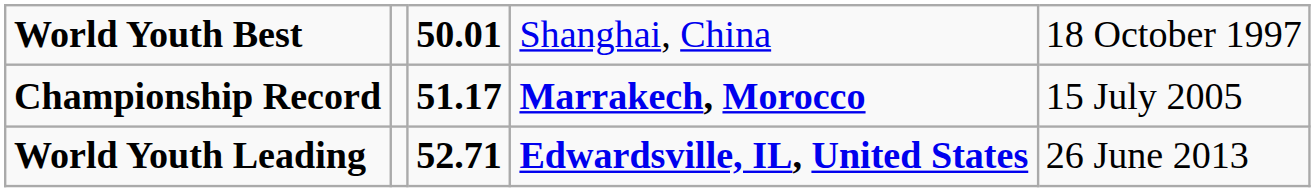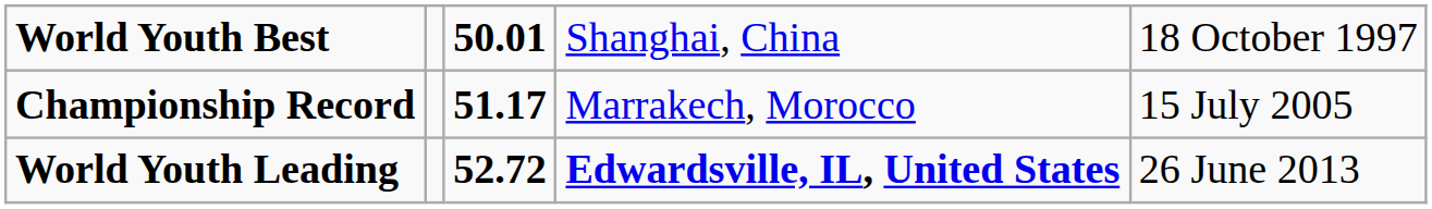Championship Record | column 4: bold -> normal
World Youth Leading | column 3: 52.71 -> 52.72
